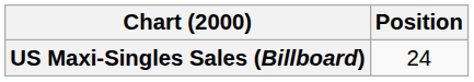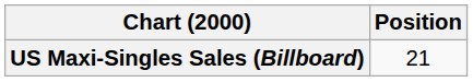US Maxi-Singles Sales (Billboard) | Position: 24 -> 21
